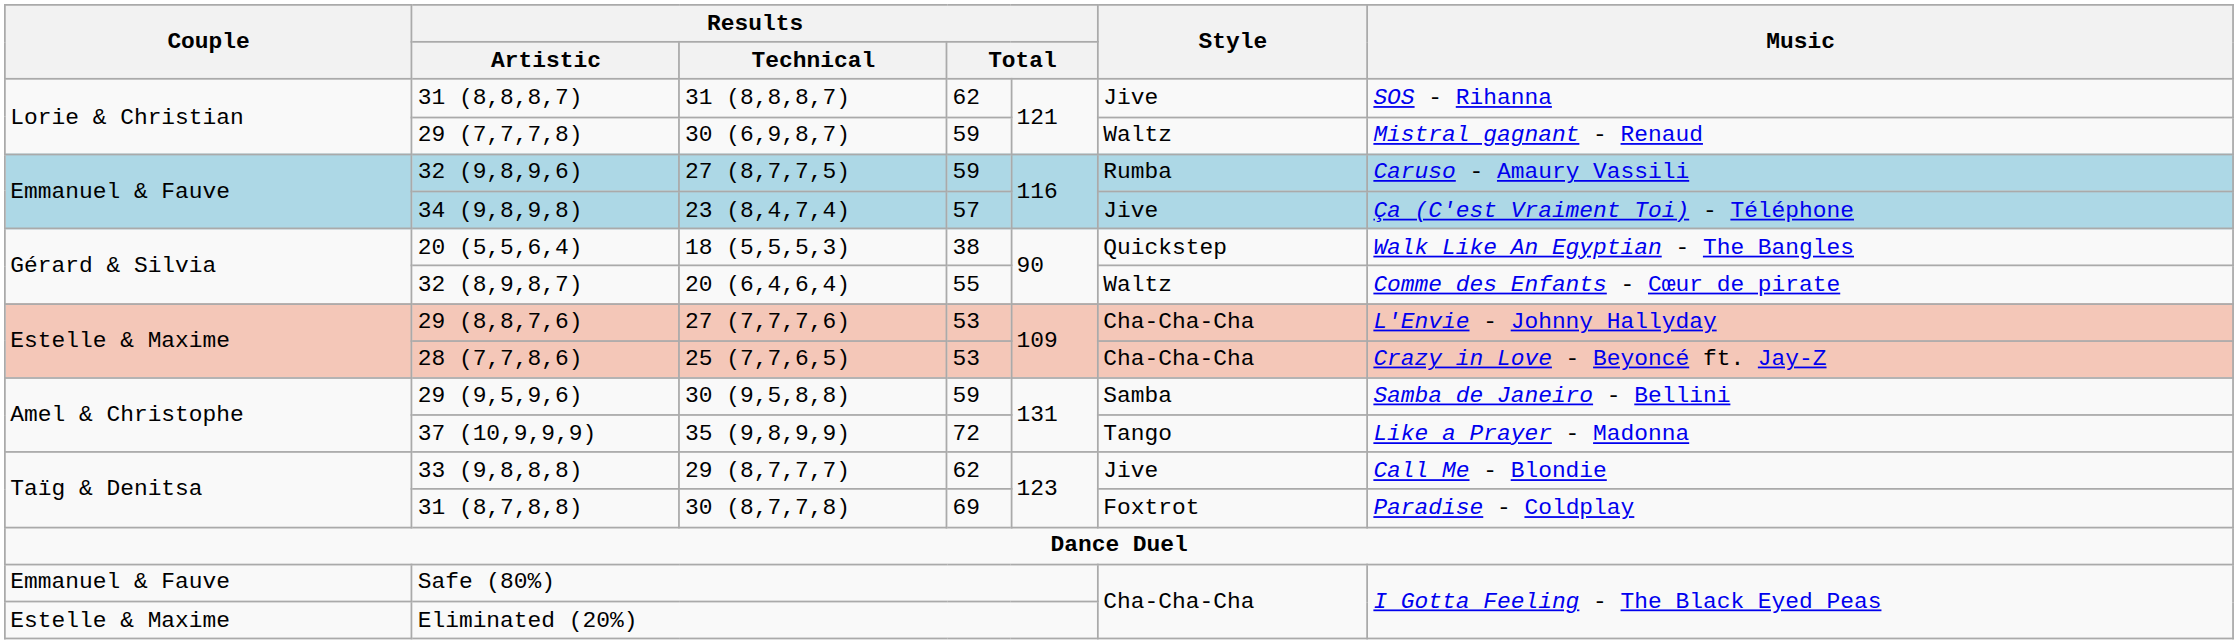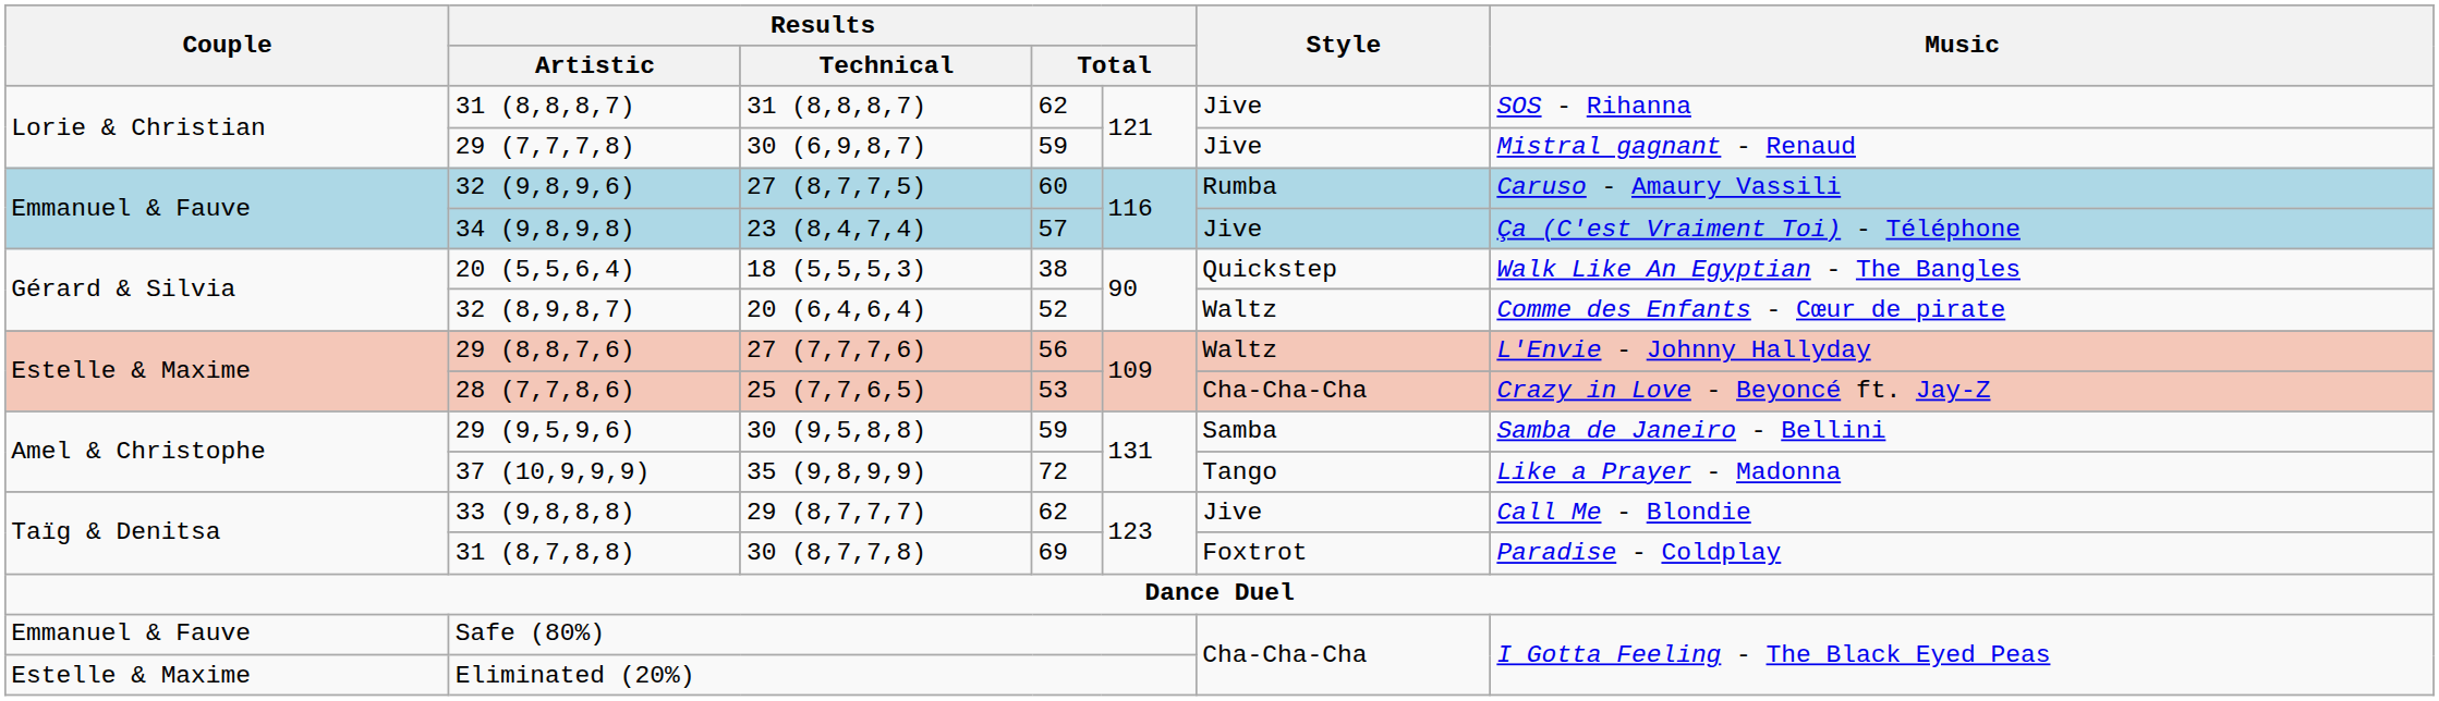29 (7,7,7,8) | Style: Waltz -> Jive
32 (9,8,9,6) | column 4: 59 -> 60
32 (8,9,8,7) | column 4: 55 -> 52
29 (8,8,7,6) | column 4: 53 -> 56
29 (8,8,7,6) | Style: Cha-Cha-Cha -> Waltz
